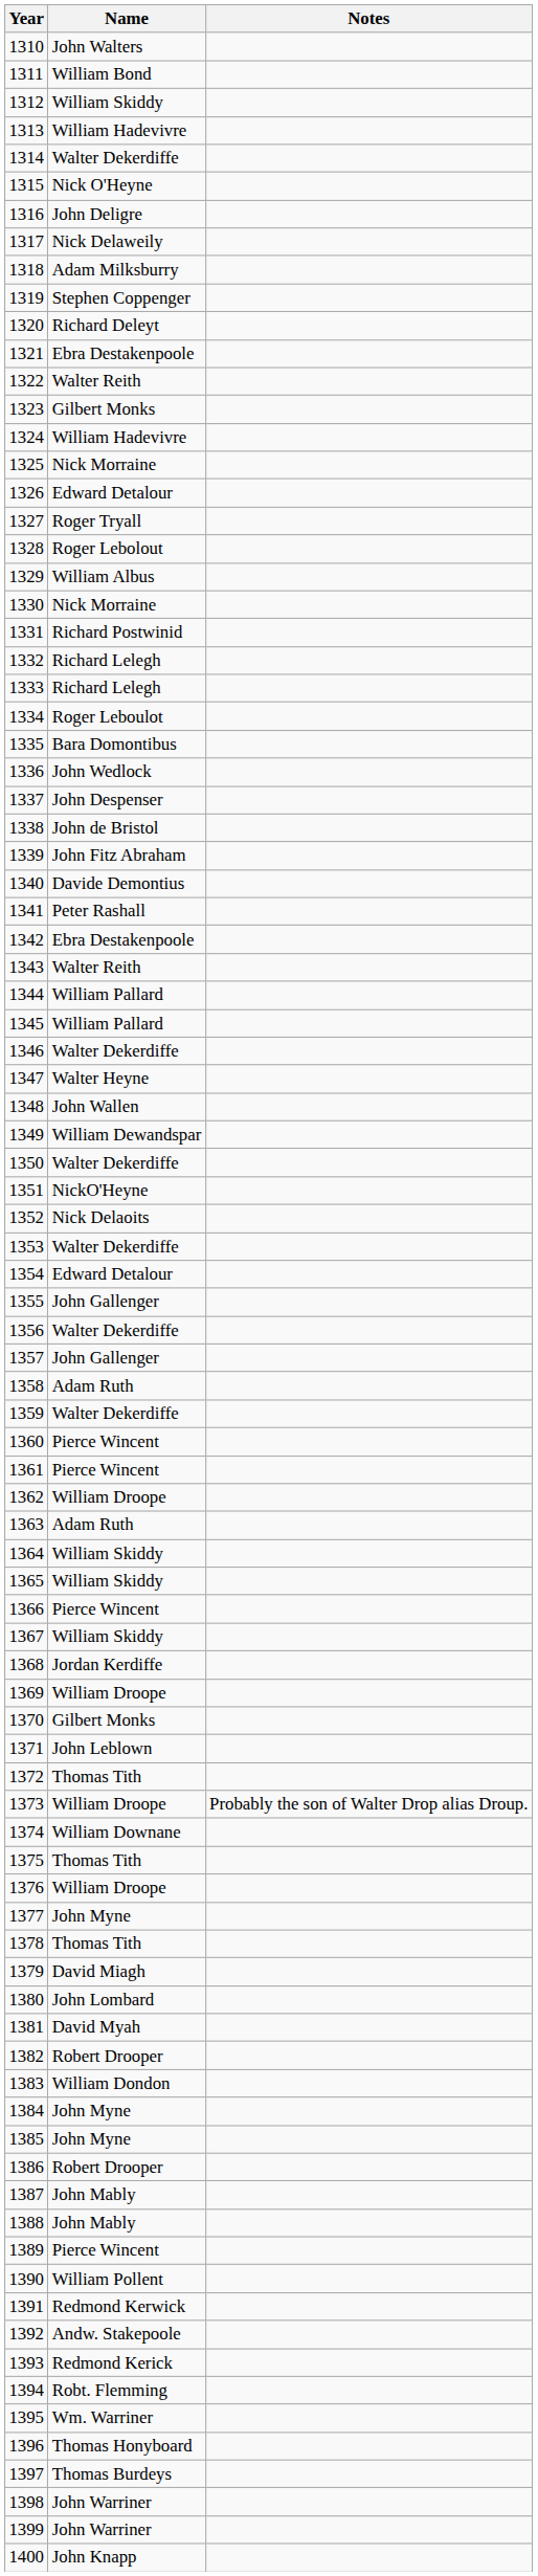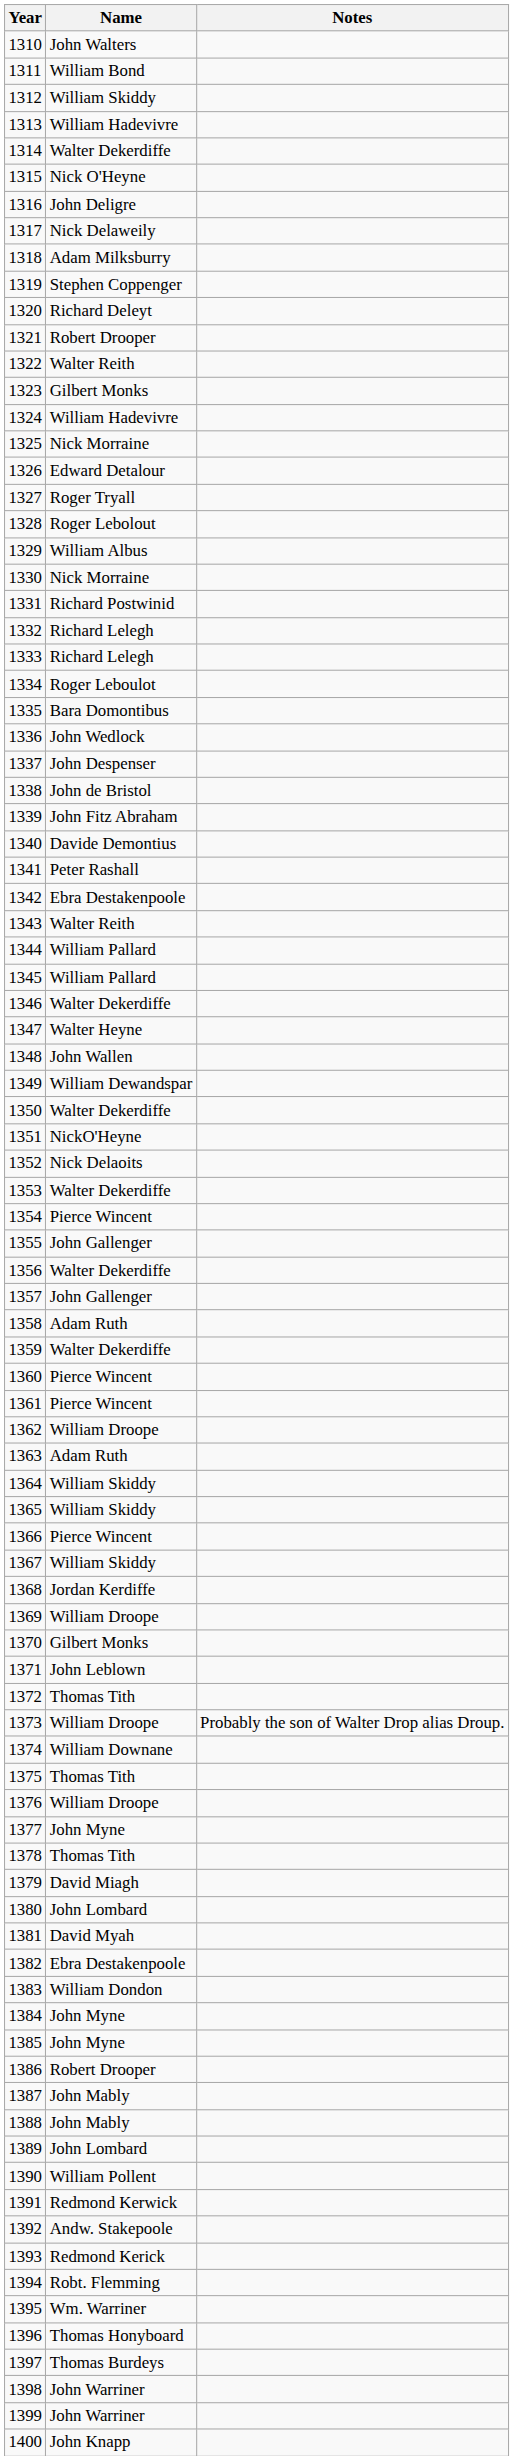1321 | Name: Ebra Destakenpoole -> Robert Drooper
1354 | Name: Edward Detalour -> Pierce Wincent
1382 | Name: Robert Drooper -> Ebra Destakenpoole
1389 | Name: Pierce Wincent -> John Lombard
